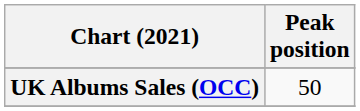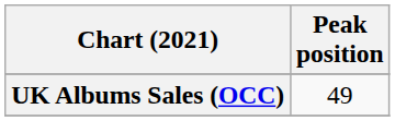UK Albums Sales (OCC) | Peak position: 50 -> 49
